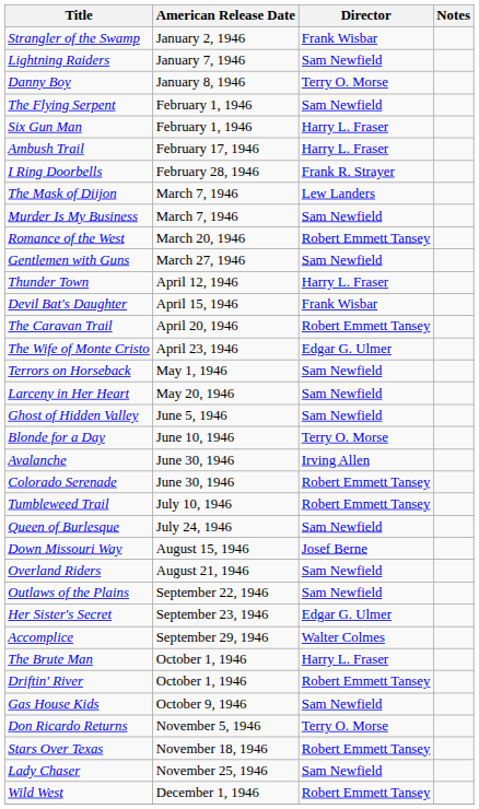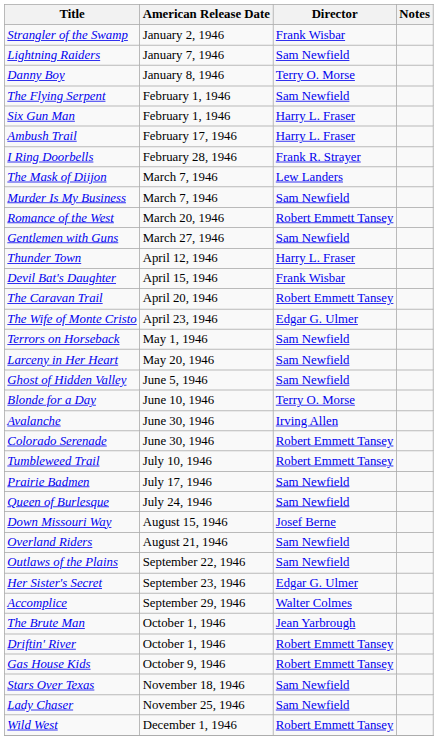+ row: Prairie Badmen | July 17, 1946 | Sam Newfield
The Brute Man | Director: Harry L. Fraser -> Jean Yarbrough
Gas House Kids | Director: Sam Newfield -> Robert Emmett Tansey
- row: Don Ricardo Returns | November 5, 1946 | Terry O. Morse
Stars Over Texas | Director: Robert Emmett Tansey -> Sam Newfield
